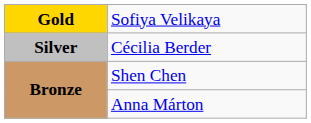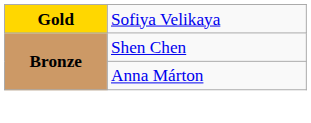- row: Silver | Cécilia Berder
